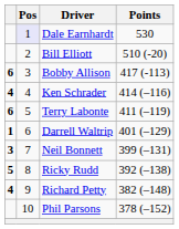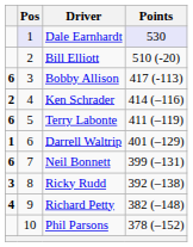Dale Earnhardt | Points: no background -> lavender background
Ken Schrader | column 1: 4 -> 2
Neil Bonnett | column 1: 3 -> 6
Ricky Rudd | column 1: 5 -> 3
